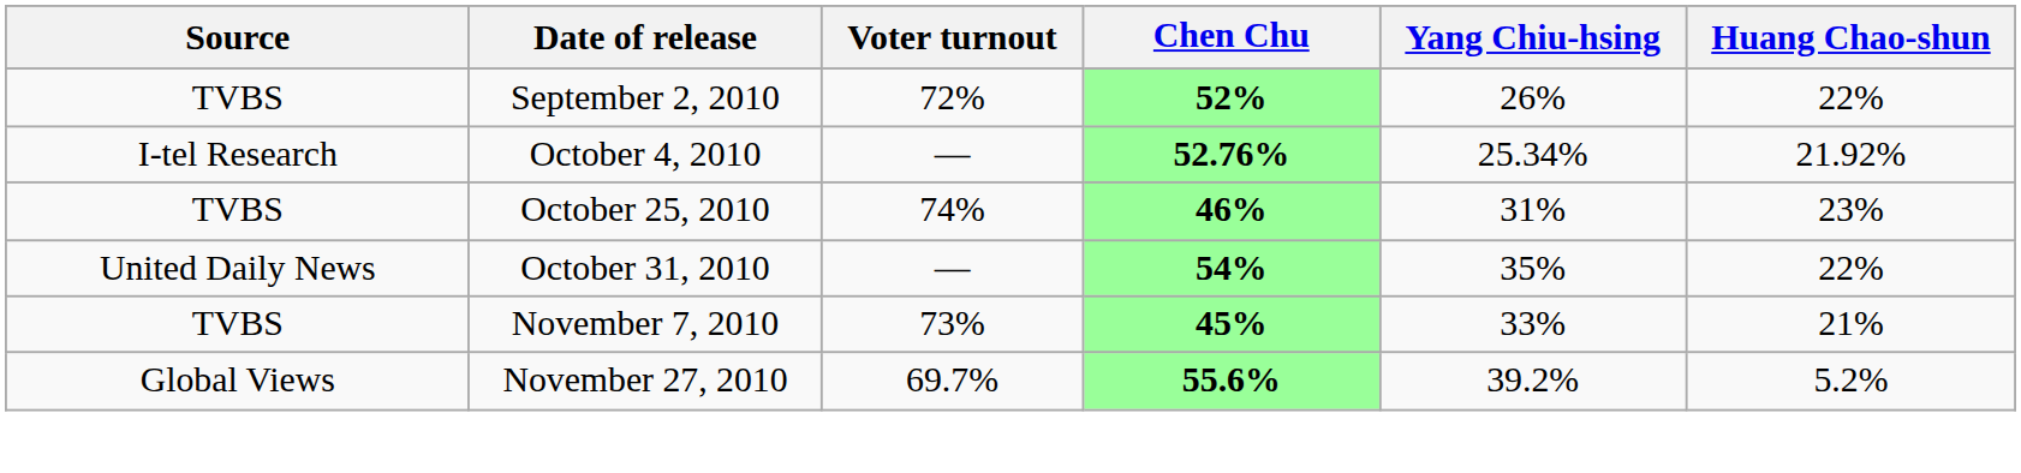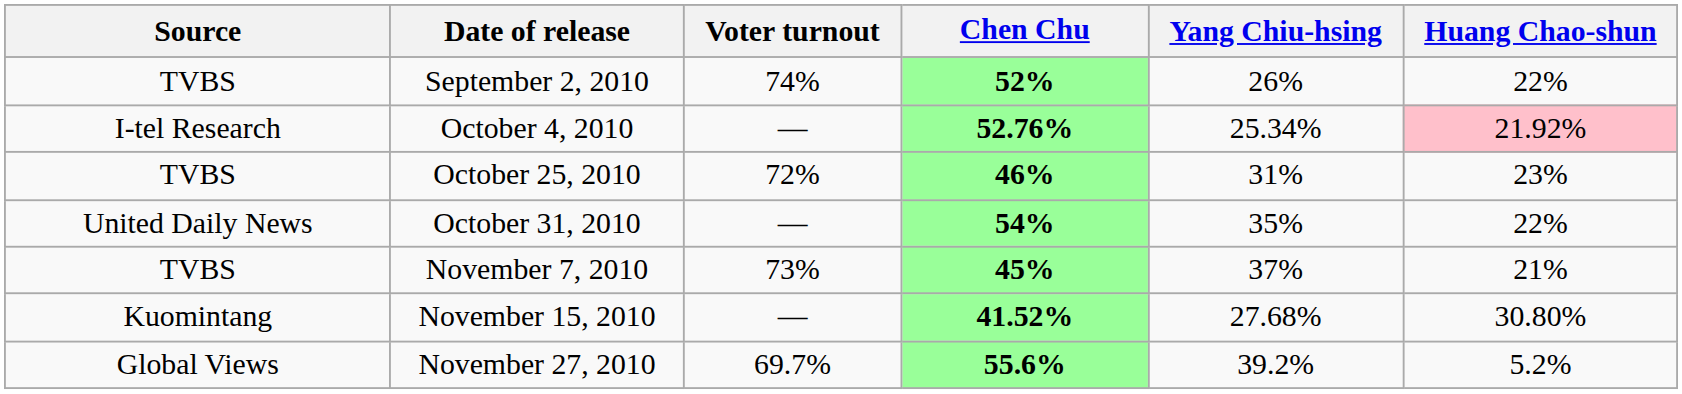September 2, 2010 | Voter turnout: 72% -> 74%
October 4, 2010 | Huang Chao-shun: no background -> pink background
October 25, 2010 | Voter turnout: 74% -> 72%
November 7, 2010 | Yang Chiu-hsing: 33% -> 37%
+ row: Kuomintang | November 15, 2010 | — | 41.52% | 27.68% | 30.80%
